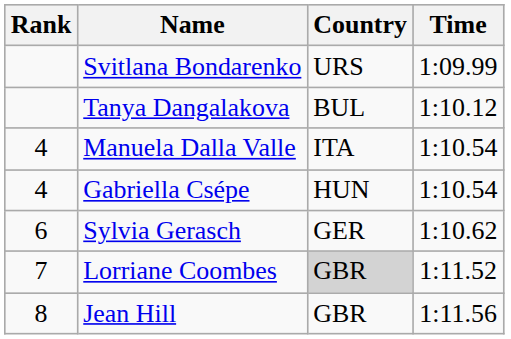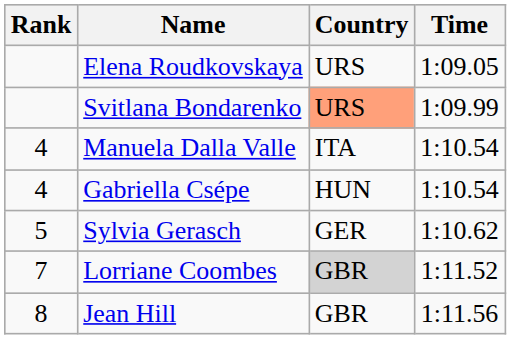+ row: Elena Roudkovskaya | URS | 1:09.05
Svitlana Bondarenko | Country: no background -> lightsalmon background
- row: Tanya Dangalakova | BUL | 1:10.12
Sylvia Gerasch | Rank: 6 -> 5
